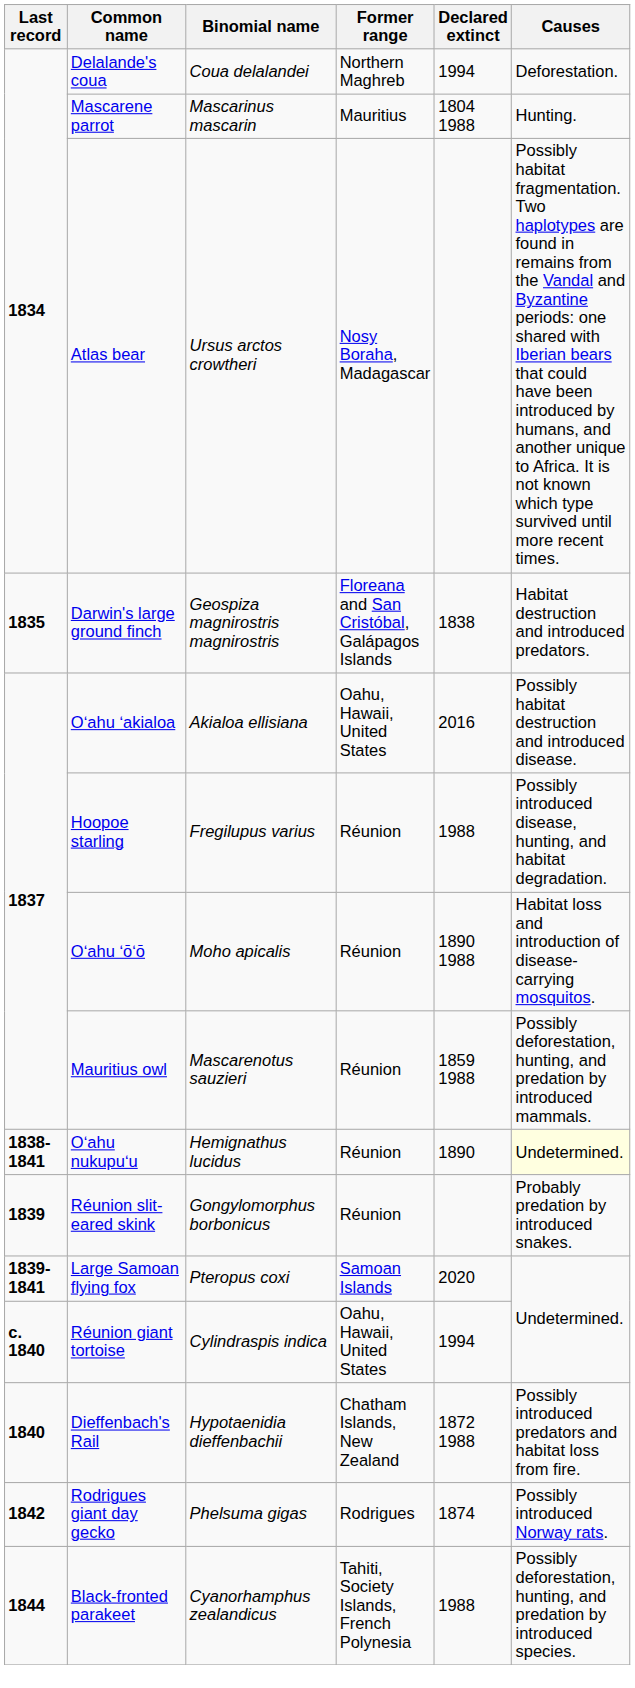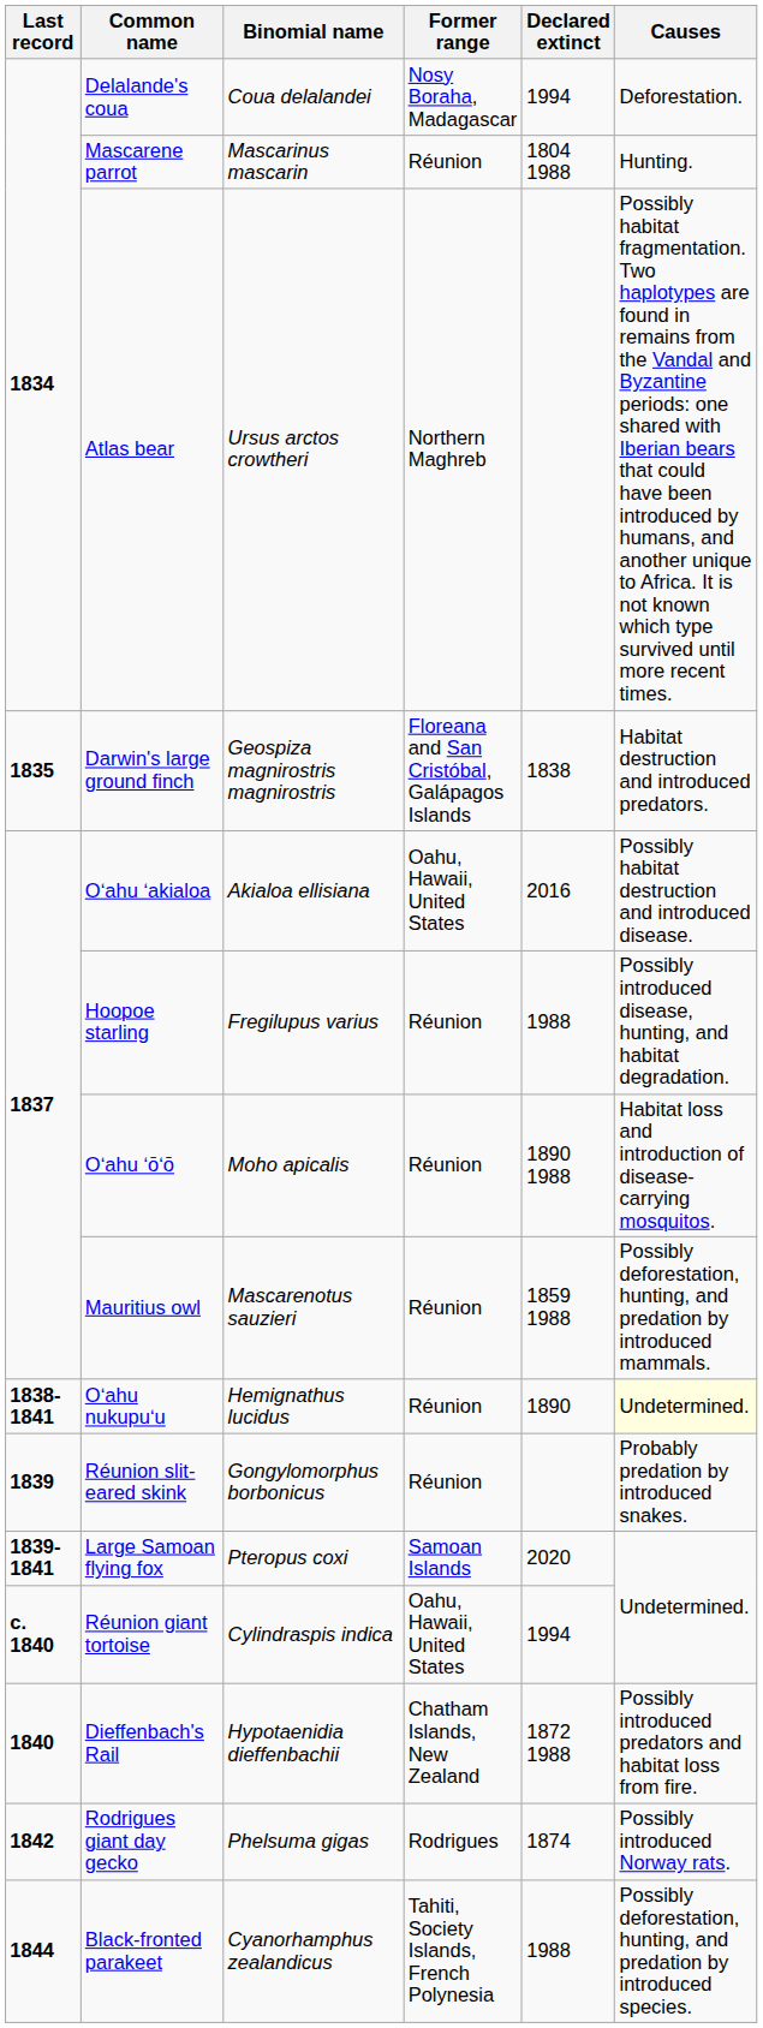Delalande's coua | Former range: Northern Maghreb -> Nosy Boraha, Madagascar
Mascarene parrot | Former range: Mauritius -> Réunion
Atlas bear | Former range: Nosy Boraha, Madagascar -> Northern Maghreb
